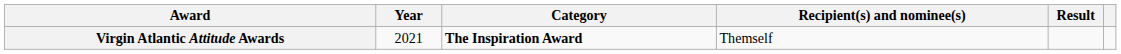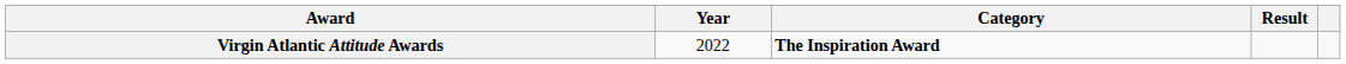- column: Recipient(s) and nominee(s) | Themself
Virgin Atlantic Attitude Awards | Year: 2021 -> 2022
